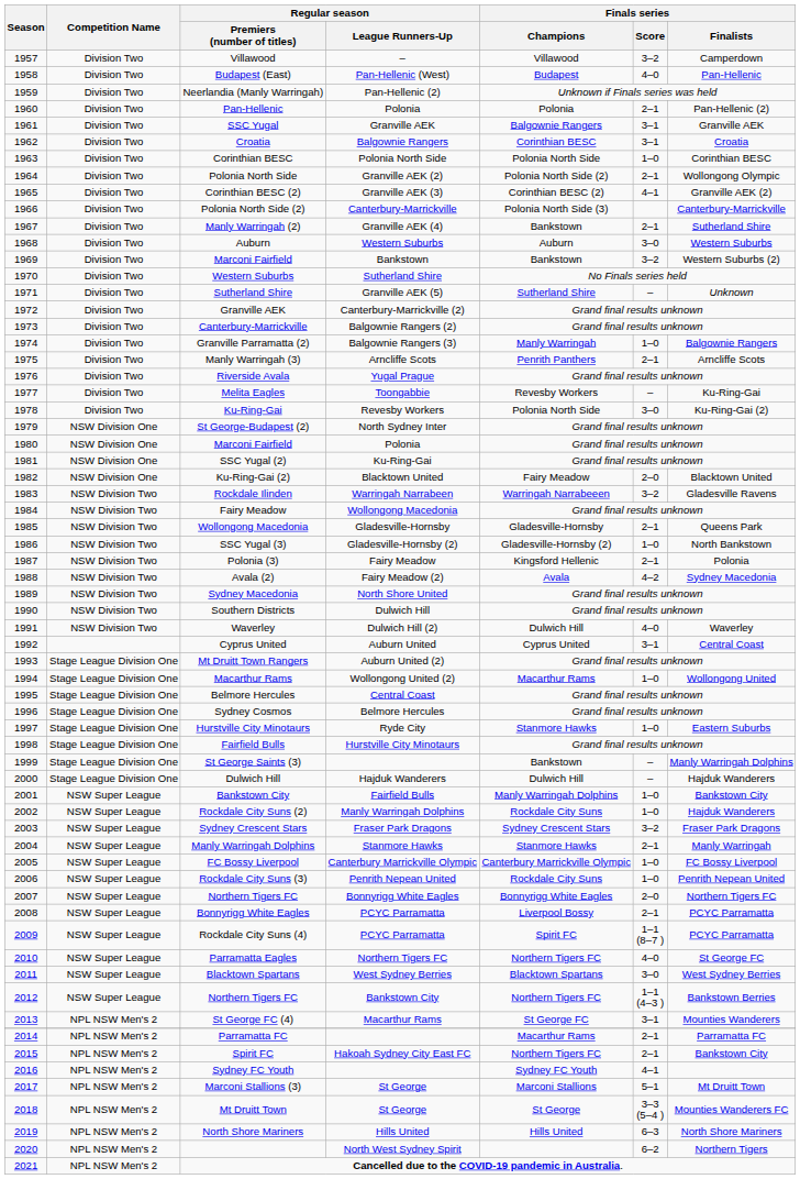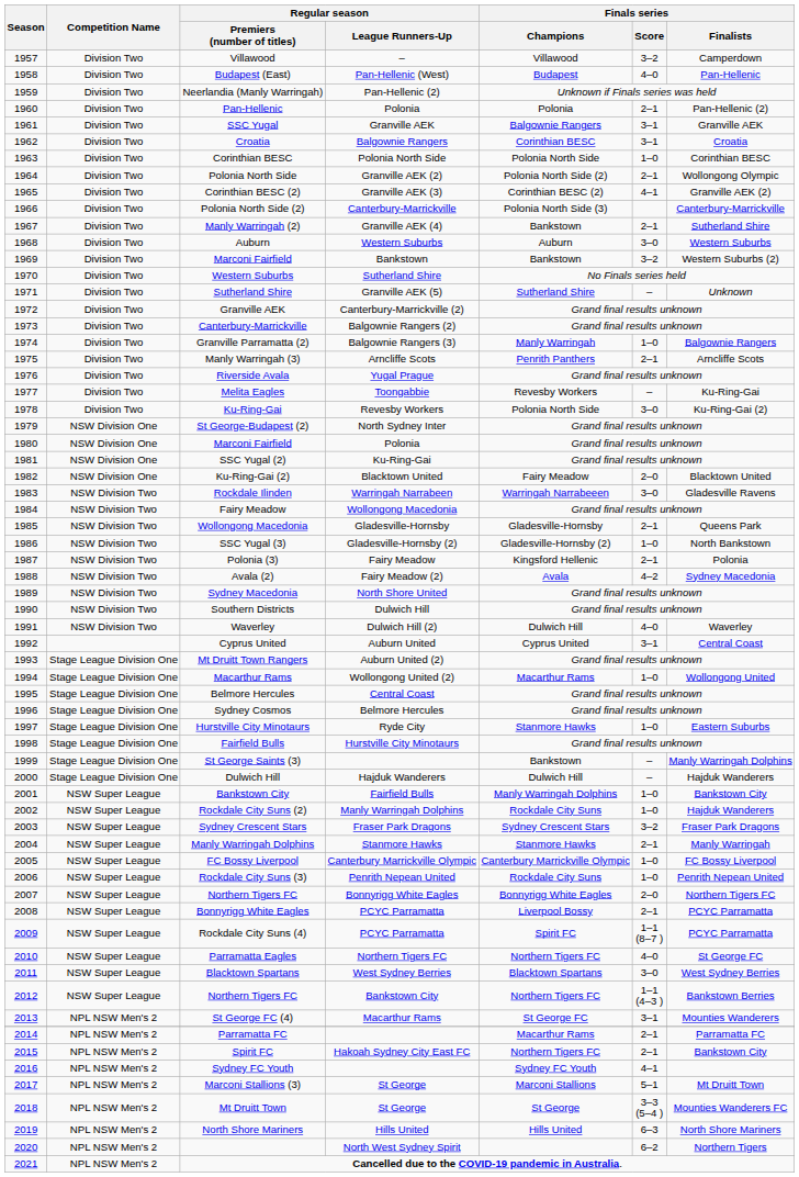Rockdale Ilinden | Finals series / Score: 3–2 -> 3–0
